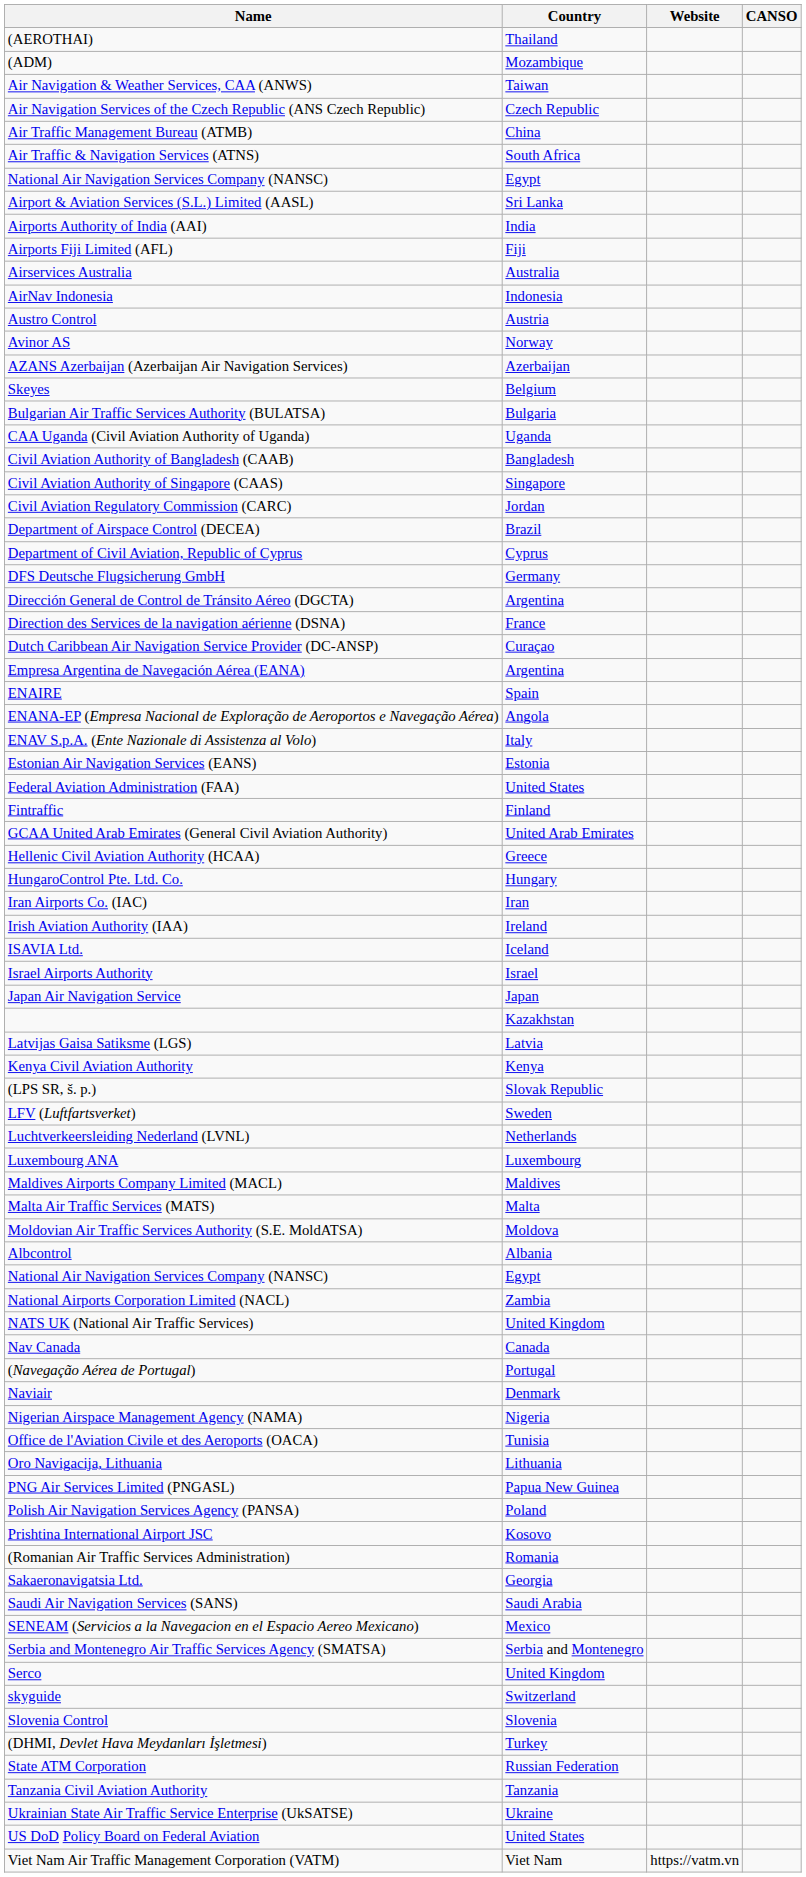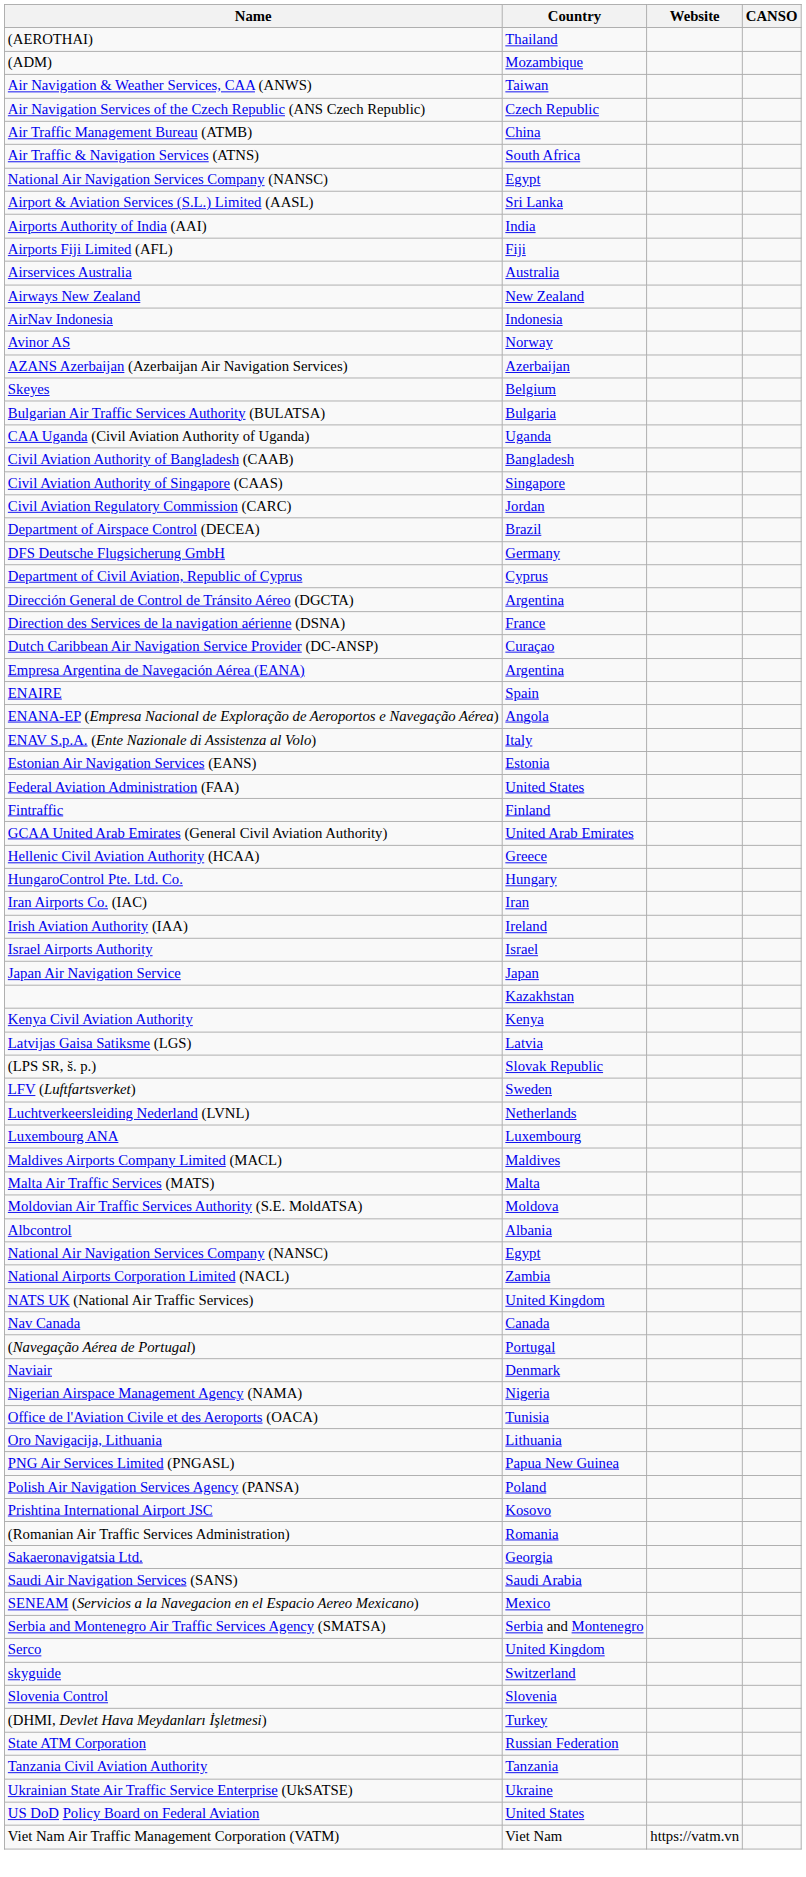+ row: Airways New Zealand | New Zealand
- row: Austro Control | Austria
rows swapped: Department of Civil Aviation, Republic of Cyprus <-> DFS Deutsche Flugsicherung GmbH
- row: ISAVIA Ltd. | Iceland
rows swapped: Kenya Civil Aviation Authority <-> Latvijas Gaisa Satiksme (LGS)
